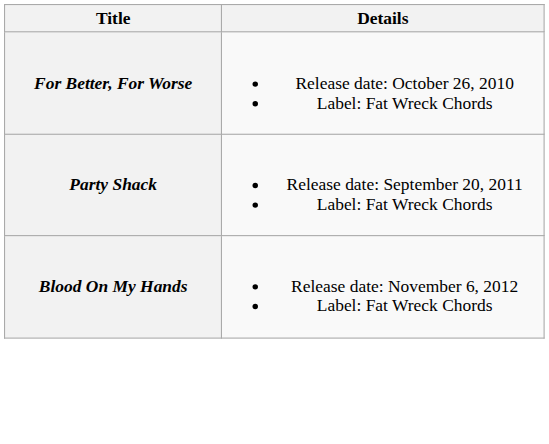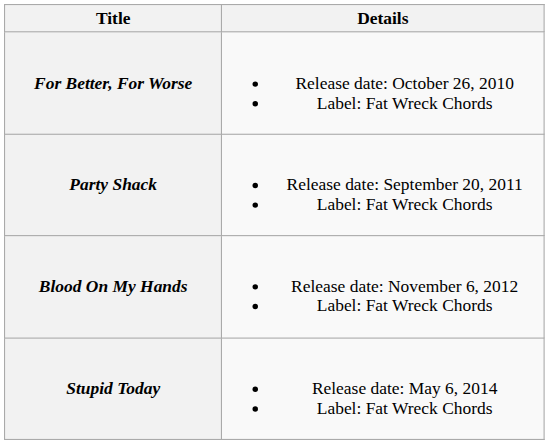+ row: Stupid Today | Release date: May 6, 2014 Label: Fat Wreck Chords
